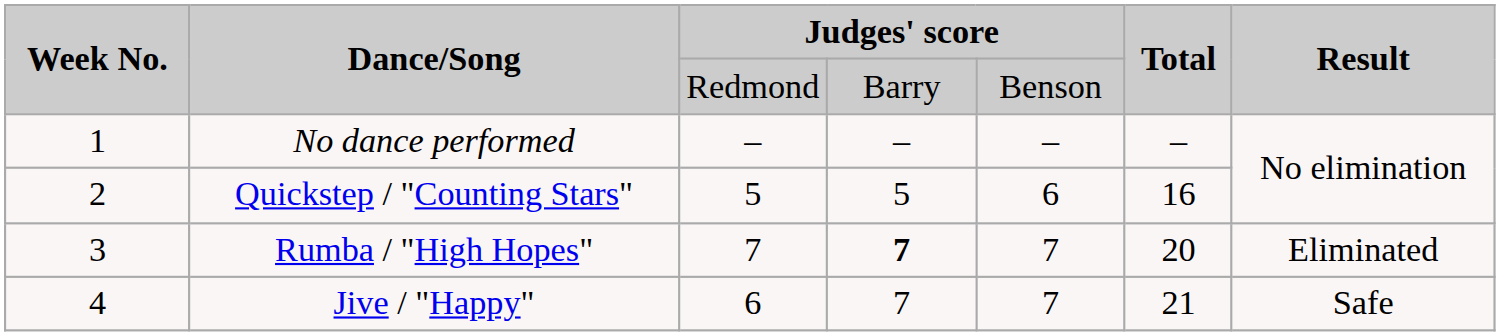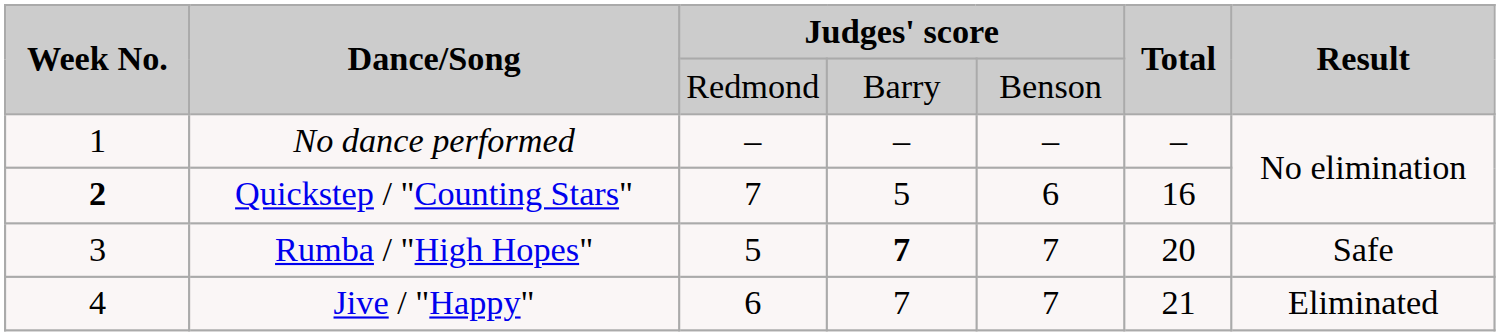Quickstep / "Counting Stars" | Week No.: normal -> bold
Quickstep / "Counting Stars" | column 3: 5 -> 7
Rumba / "High Hopes" | column 3: 7 -> 5
Rumba / "High Hopes" | Result: Eliminated -> Safe
Jive / "Happy" | Result: Safe -> Eliminated
